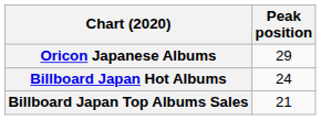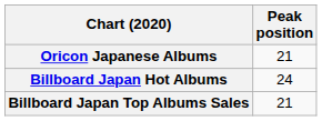Oricon Japanese Albums | Peak position: 29 -> 21
